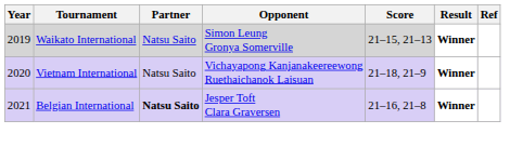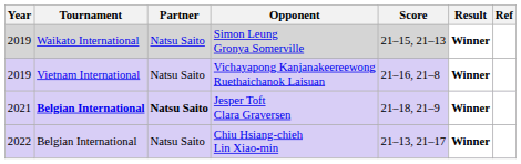Vichayapong Kanjanakeereewong Ruethaichanok Laisuan | Year: 2020 -> 2019
Vichayapong Kanjanakeereewong Ruethaichanok Laisuan | Score: 21–18, 21–9 -> 21–16, 21–8
Jesper Toft Clara Graversen | Tournament: normal -> bold
Jesper Toft Clara Graversen | Score: 21–16, 21–8 -> 21–18, 21–9
+ row: 2022 | Belgian International | Natsu Saito | Chiu Hsiang-chieh Lin Xiao-min | 21–13, 21–17 | Winner
